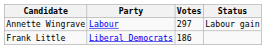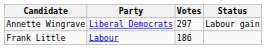Annette Wingrave | Party: Labour -> Liberal Democrats
Frank Little | Party: Liberal Democrats -> Labour
